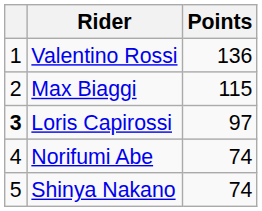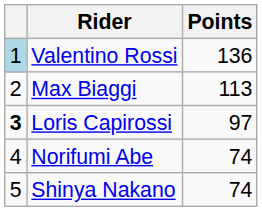Valentino Rossi | column 1: no background -> lightblue background
Max Biaggi | Points: 115 -> 113
